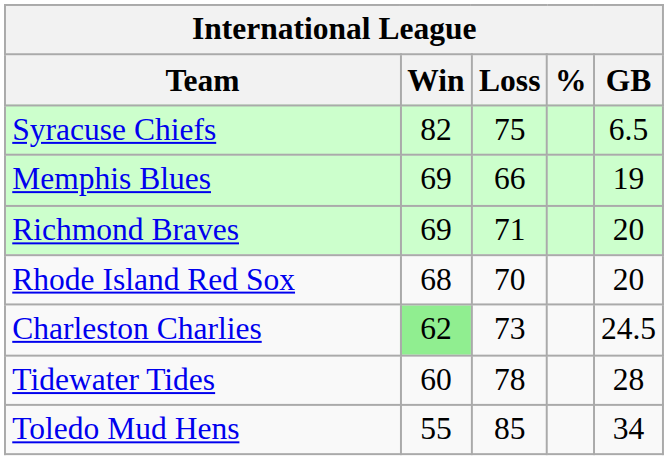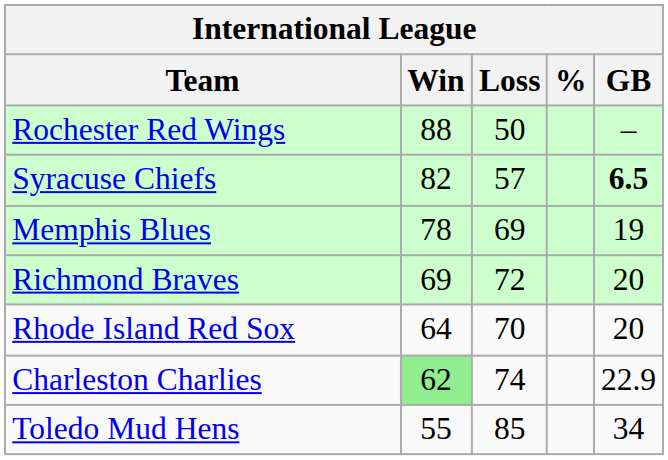+ row: Rochester Red Wings | 88 | 50 | –
Syracuse Chiefs | Loss: 75 -> 57
Syracuse Chiefs | GB: normal -> bold
Memphis Blues | Win: 69 -> 78
Memphis Blues | Loss: 66 -> 69
Richmond Braves | Loss: 71 -> 72
Rhode Island Red Sox | Win: 68 -> 64
Charleston Charlies | Loss: 73 -> 74
Charleston Charlies | GB: 24.5 -> 22.9
- row: Tidewater Tides | 60 | 78 | 28
